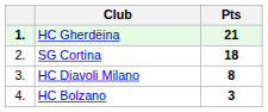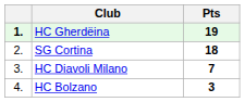HC Gherdëina | Pts: 21 -> 19
HC Diavoli Milano | Pts: 8 -> 7
